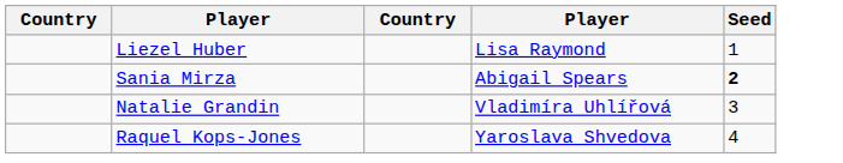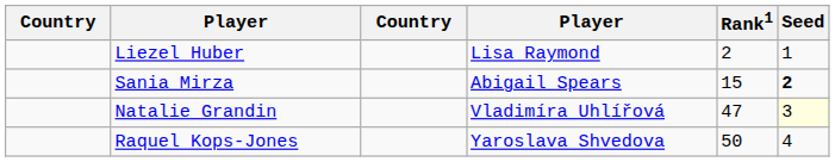+ column: Rank1 | 2 | 15 | 47 | 50
Natalie Grandin | Seed: no background -> lightyellow background
